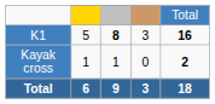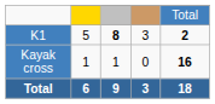K1 | column 5: 16 -> 2
Kayak cross | column 5: 2 -> 16
